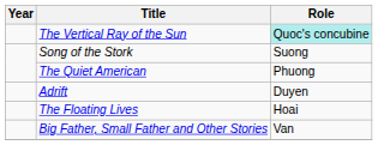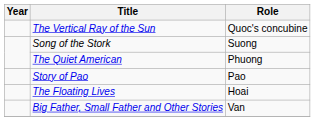The Vertical Ray of the Sun | Role: paleturquoise background -> no background
+ row: Story of Pao | Pao
- row: Adrift | Duyen
